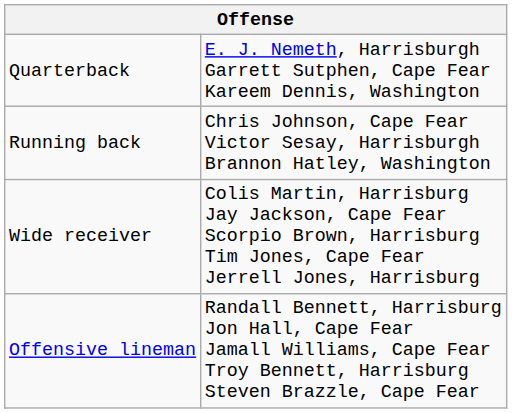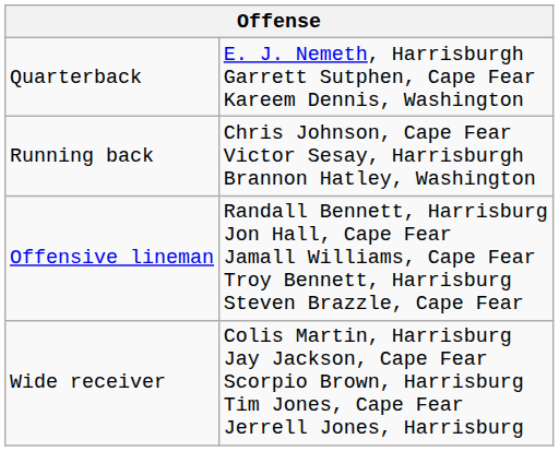rows swapped: Wide receiver <-> Offensive lineman
